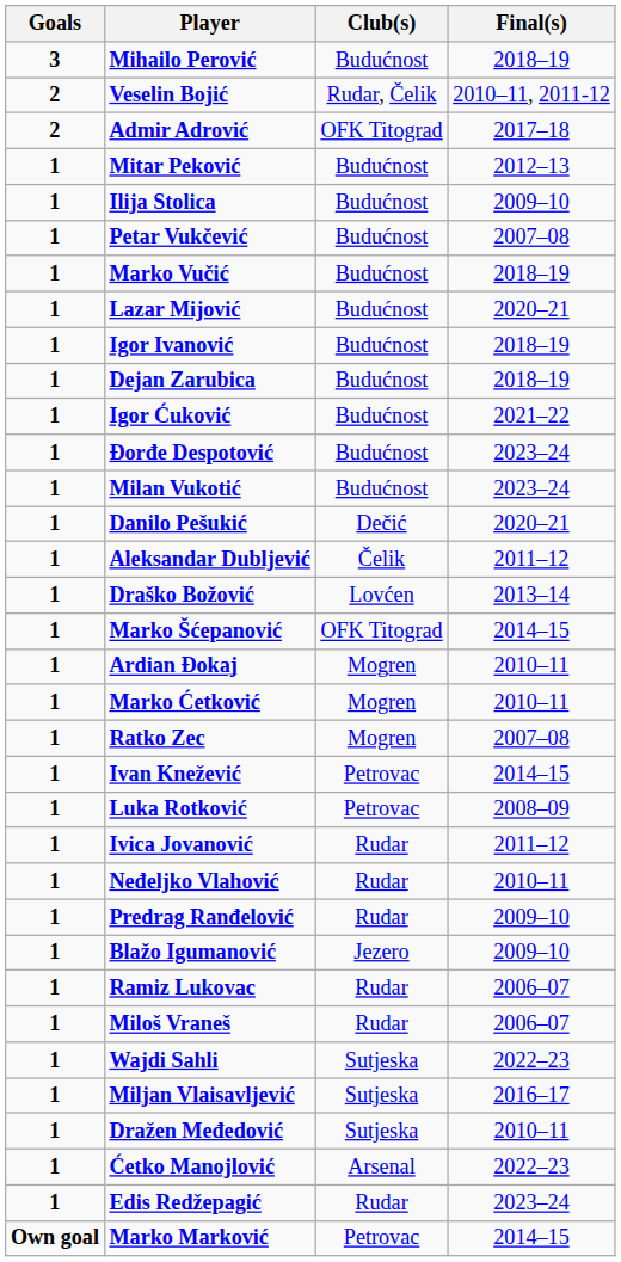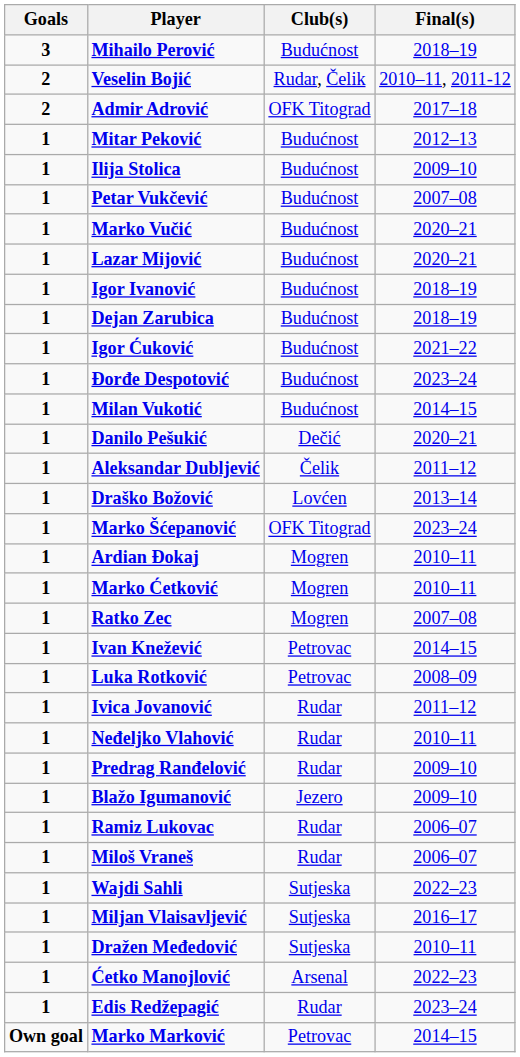Marko Vučić | Final(s): 2018–19 -> 2020–21
Milan Vukotić | Final(s): 2023–24 -> 2014–15
Marko Šćepanović | Final(s): 2014–15 -> 2023–24
